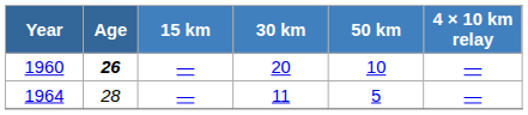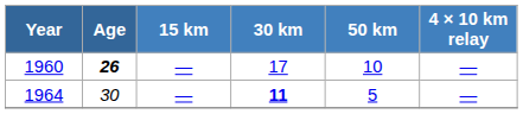1960 | 30 km: 20 -> 17
1964 | Age: 28 -> 30
1964 | 30 km: normal -> bold
